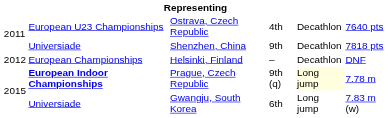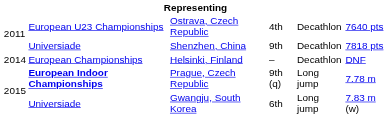Helsinki, Finland | column 1: 2012 -> 2014
Prague, Czech Republic | column 5: lightyellow background -> no background
